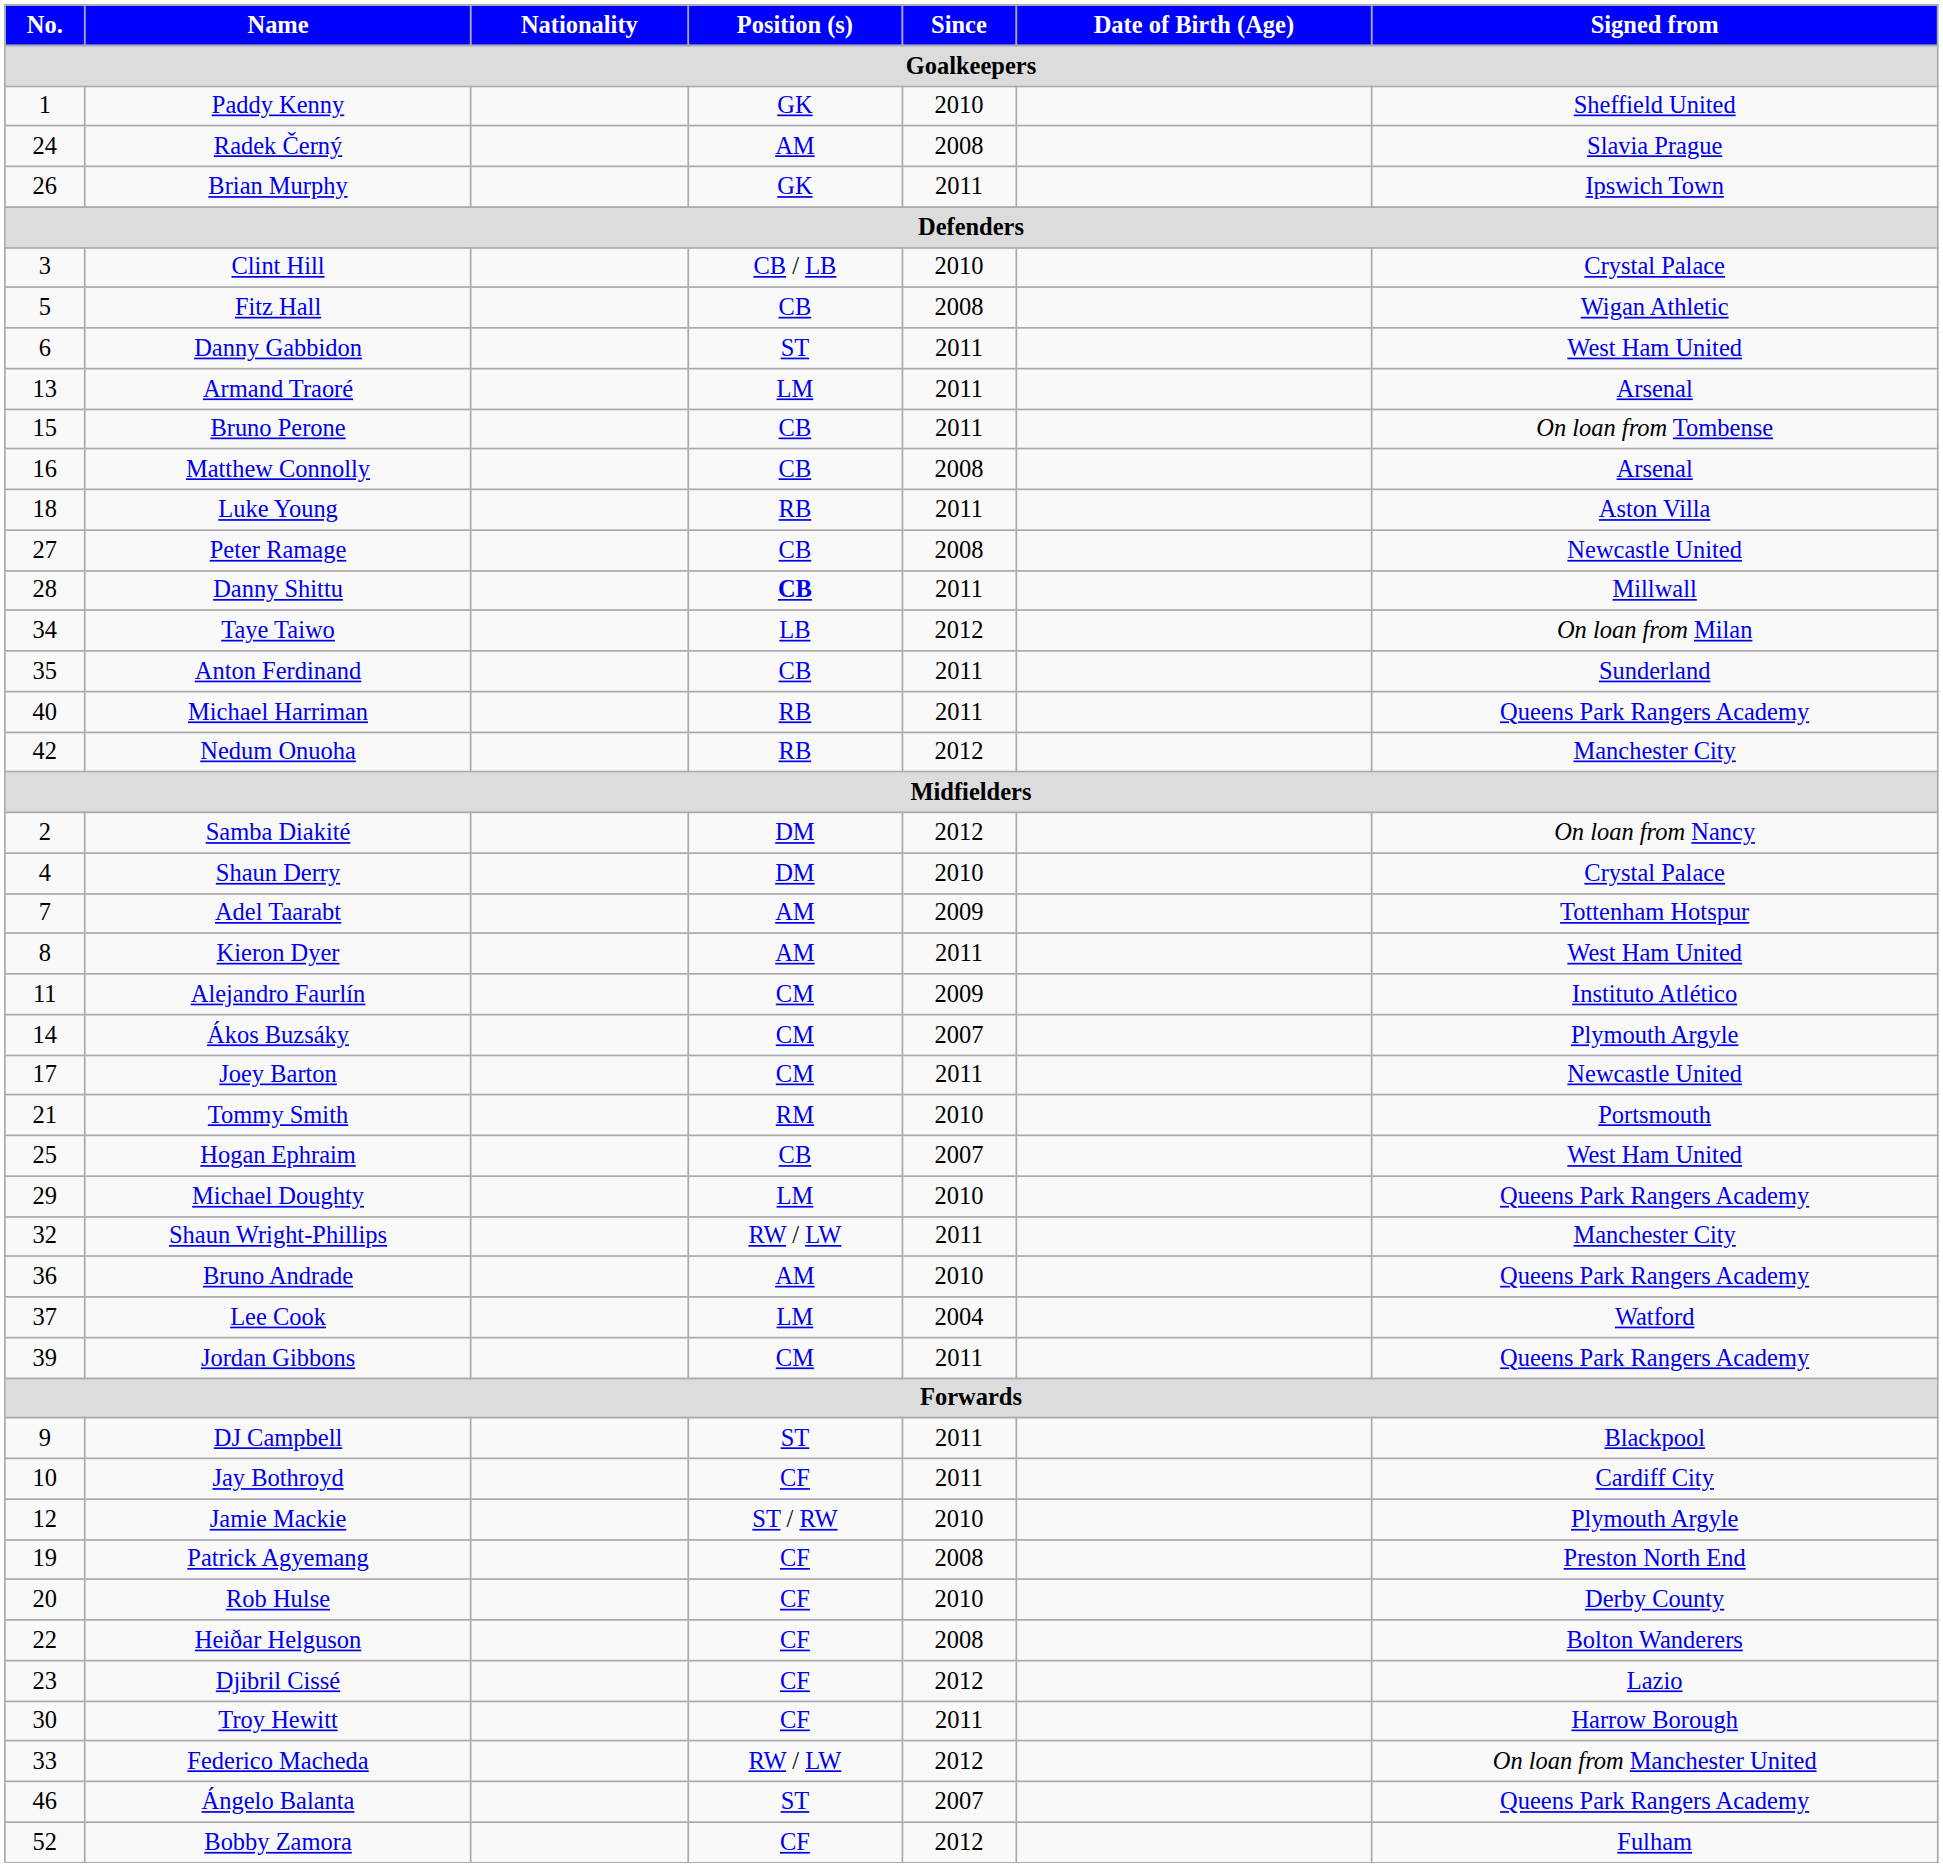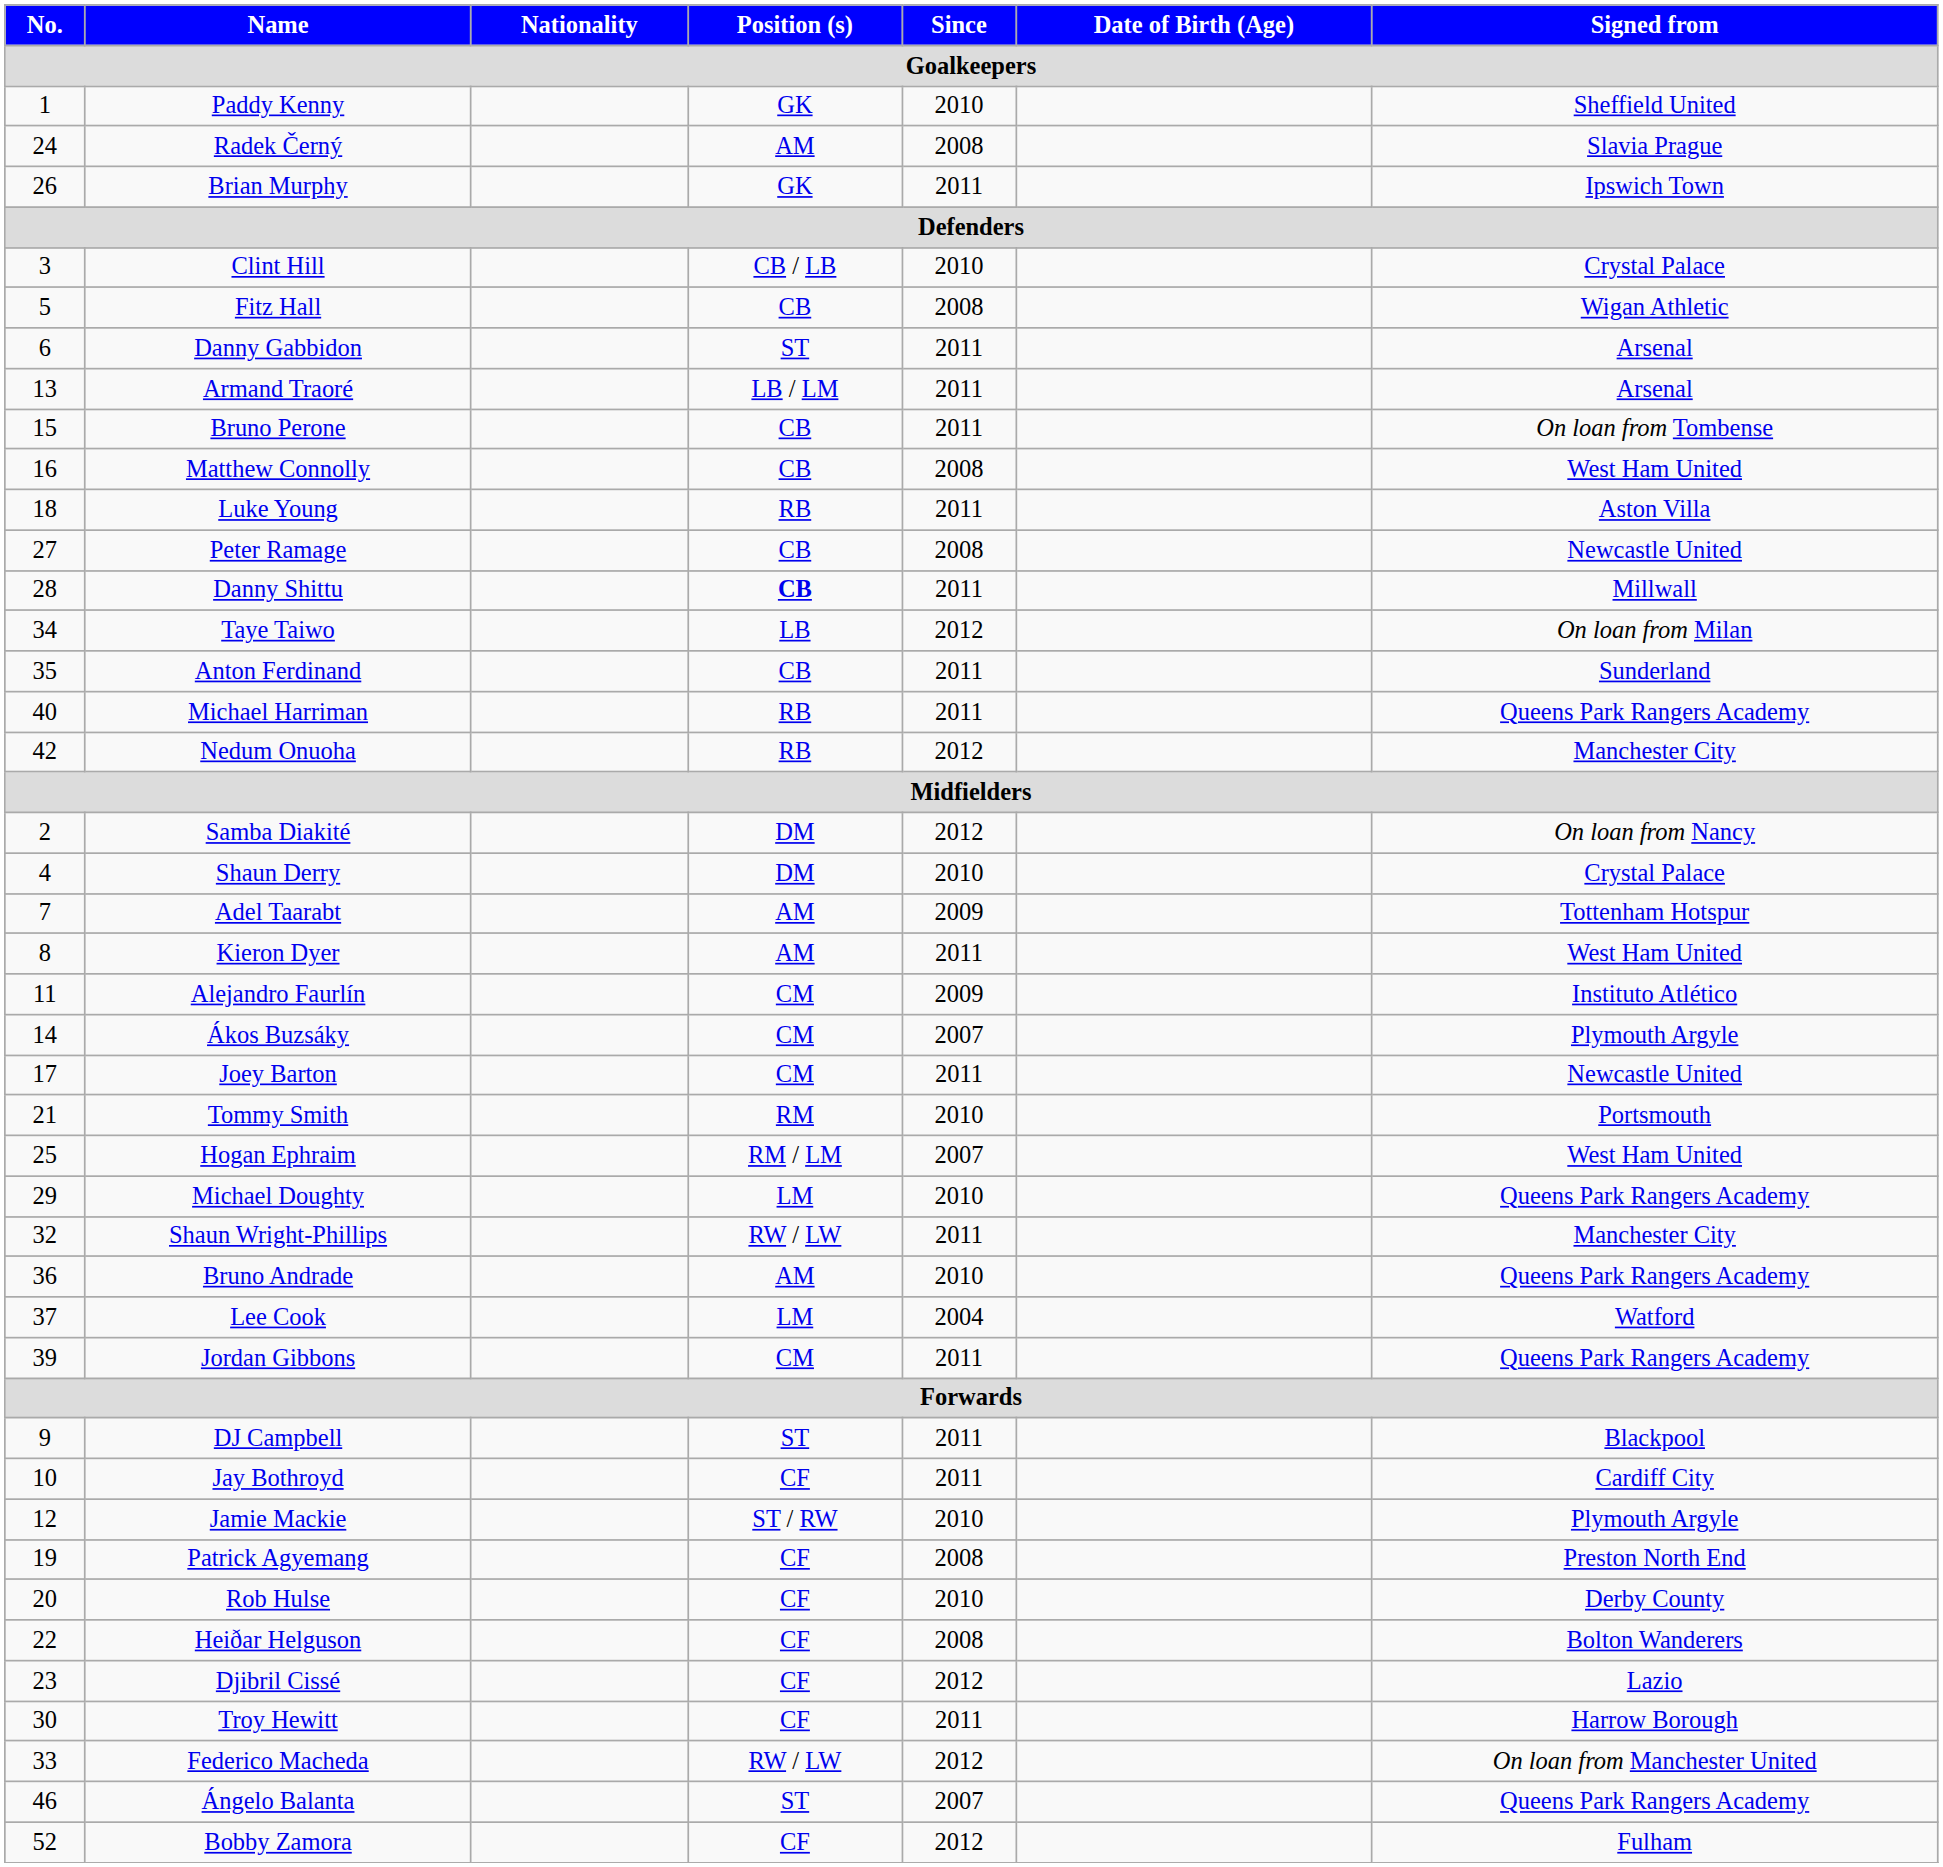Danny Gabbidon | Signed from: West Ham United -> Arsenal
Armand Traoré | Position (s): LM -> LB / LM
Matthew Connolly | Signed from: Arsenal -> West Ham United
Hogan Ephraim | Position (s): CB -> RM / LM
